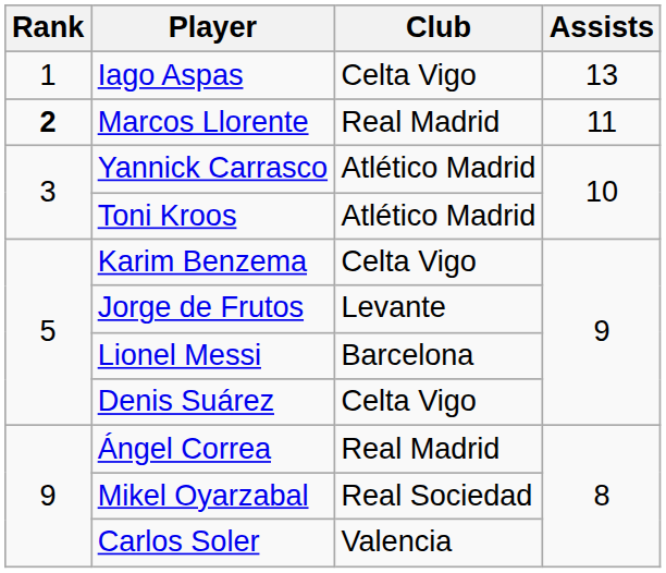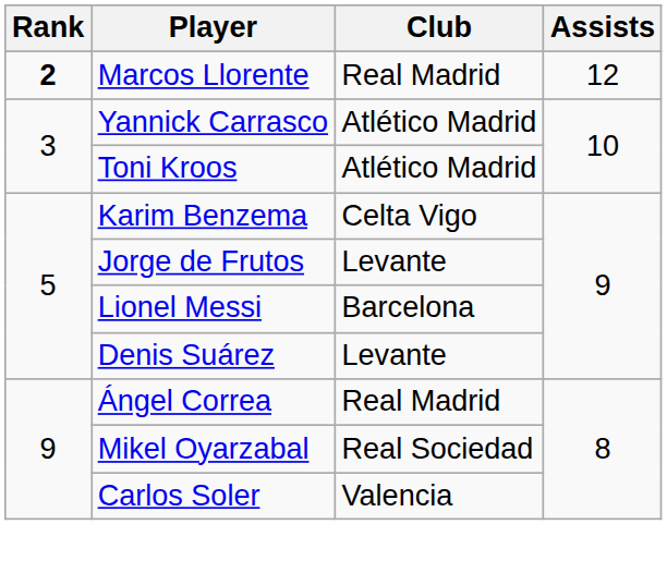- row: 1 | Iago Aspas | Celta Vigo | 13
Marcos Llorente | Assists: 11 -> 12
Denis Suárez | Club: Celta Vigo -> Levante
